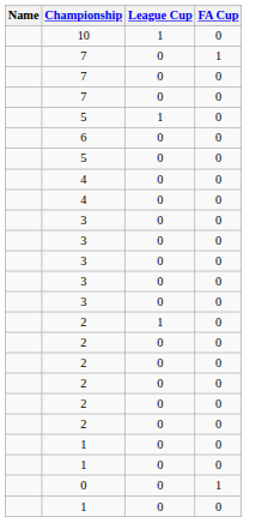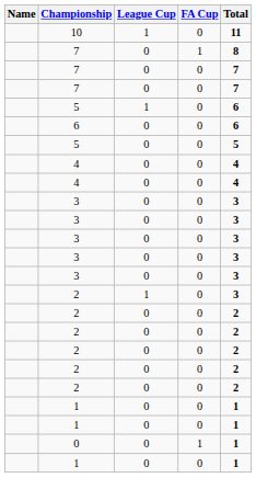+ column: Total | 11 | 8 | 7 | 7 | 6 | 6 | 5 | 4 | 4 | 3 | 3 | 3 | 3 | 3 | 3 | 2 | 2 | 2 | 2 | 2 | 1 | 1 | 1 | 1
